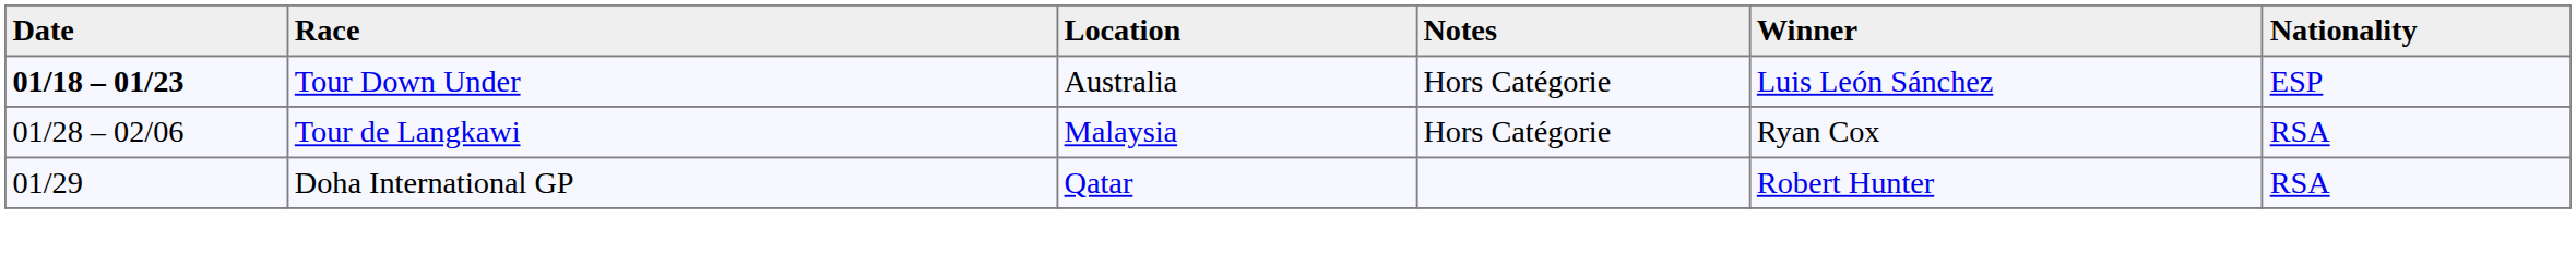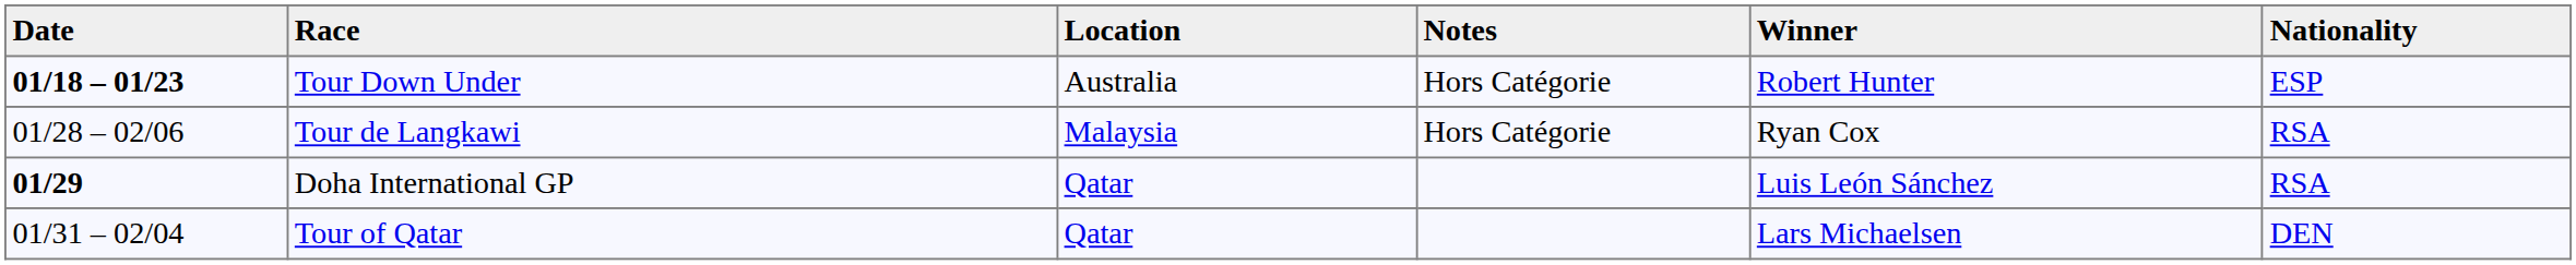Tour Down Under | Winner: Luis León Sánchez -> Robert Hunter
Doha International GP | Date: normal -> bold
Doha International GP | Winner: Robert Hunter -> Luis León Sánchez
+ row: 01/31 – 02/04 | Tour of Qatar | Qatar | Lars Michaelsen | DEN
